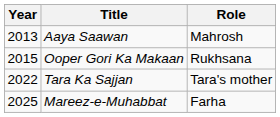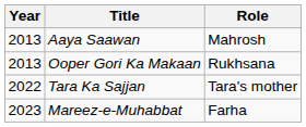Ooper Gori Ka Makaan | Year: 2015 -> 2013
Mareez-e-Muhabbat | Year: 2025 -> 2023
